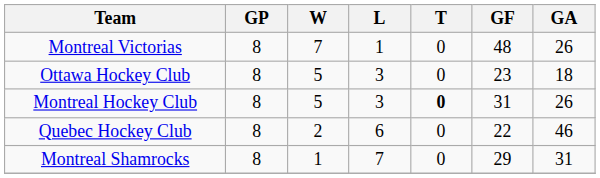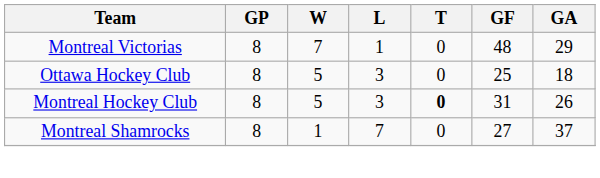Montreal Victorias | GA: 26 -> 29
Ottawa Hockey Club | GF: 23 -> 25
- row: Quebec Hockey Club | 8 | 2 | 6 | 0 | 22 | 46
Montreal Shamrocks | GF: 29 -> 27
Montreal Shamrocks | GA: 31 -> 37
